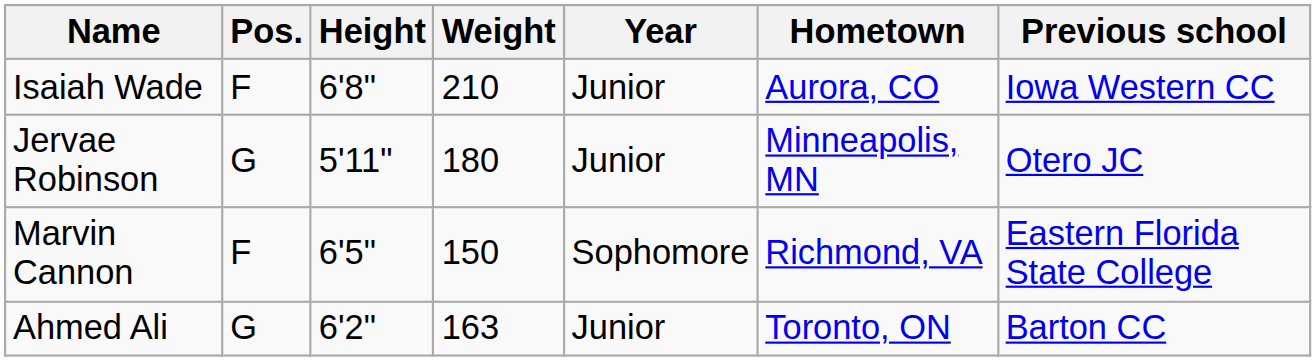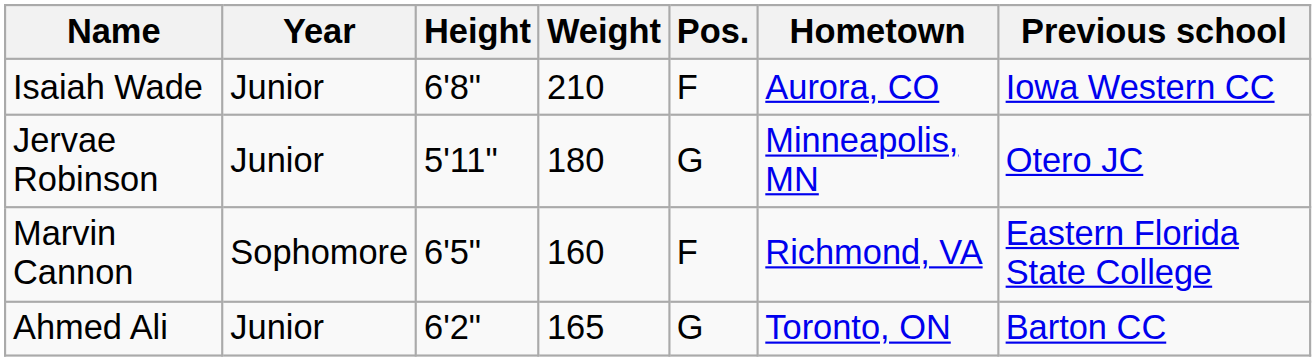columns swapped: Pos. <-> Year
Marvin Cannon | Weight: 150 -> 160
Ahmed Ali | Weight: 163 -> 165
